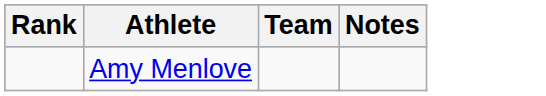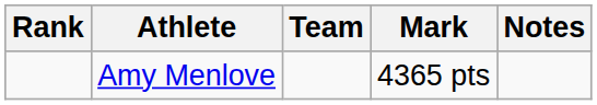+ column: Mark | 4365 pts
